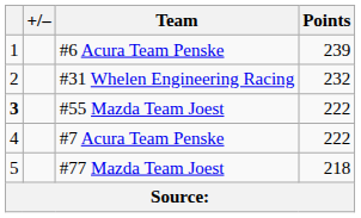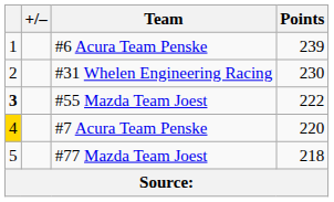#31 Whelen Engineering Racing | Points: 232 -> 230
#7 Acura Team Penske | column 1: no background -> gold background
#7 Acura Team Penske | Points: 222 -> 220
